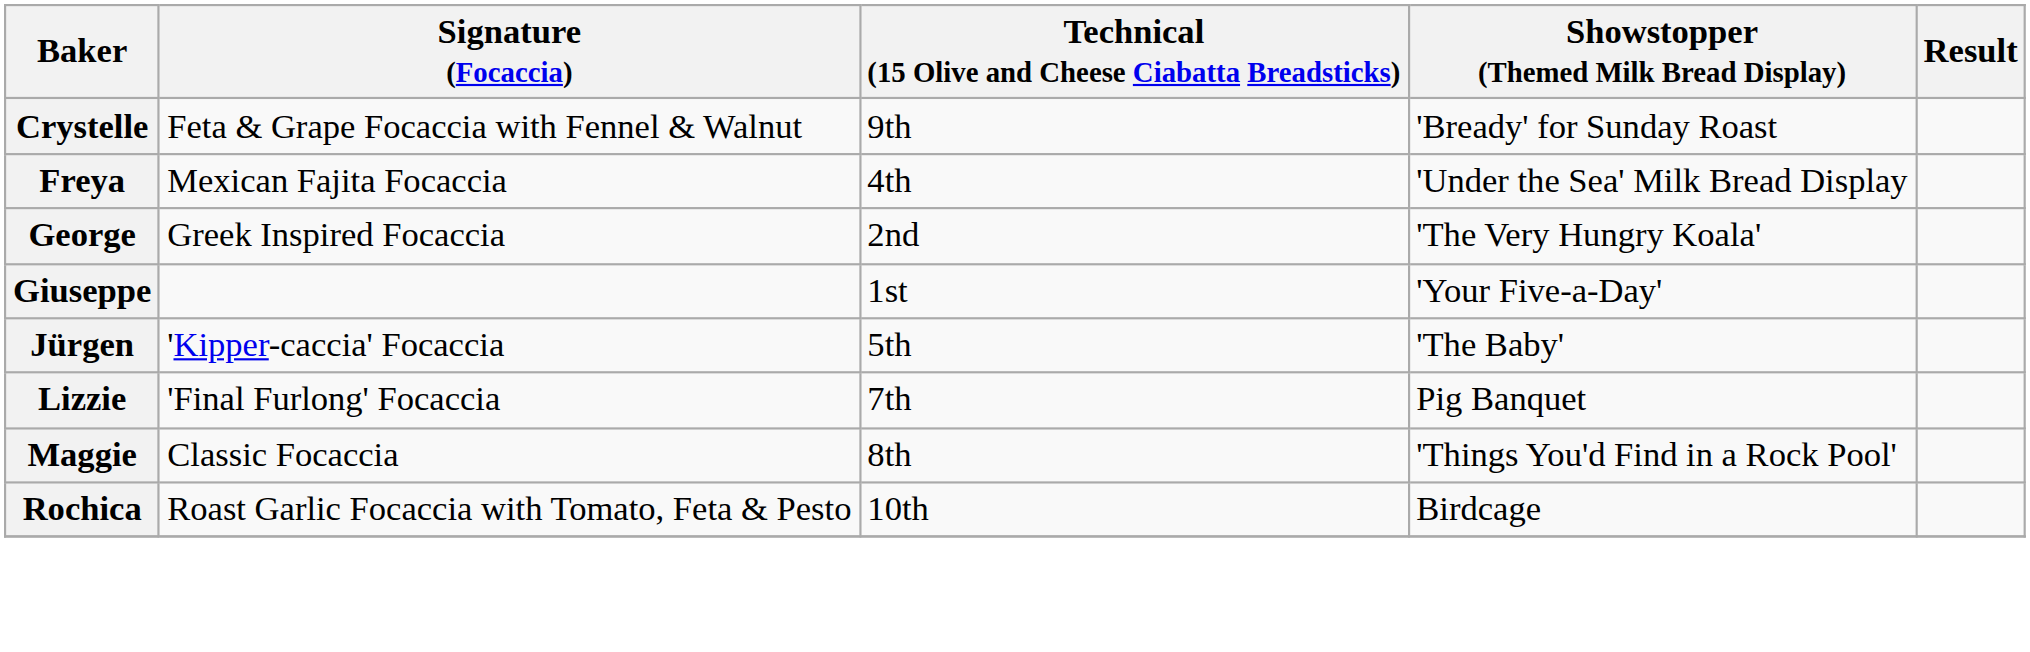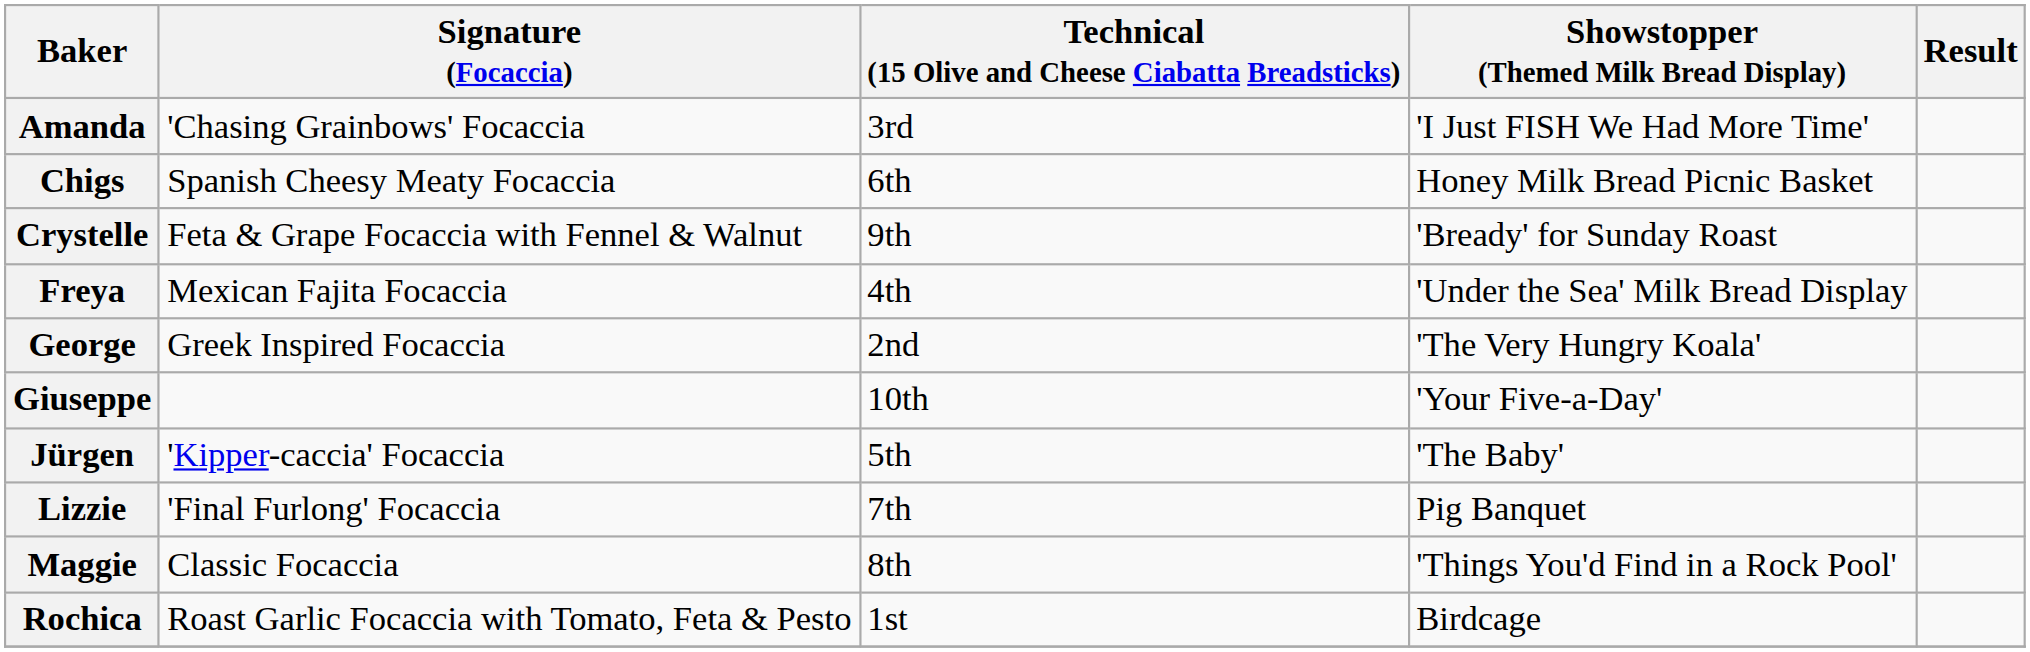+ row: Amanda | 'Chasing Grainbows' Focaccia | 3rd | 'I Just FISH We Had More Time'
+ row: Chigs | Spanish Cheesy Meaty Focaccia | 6th | Honey Milk Bread Picnic Basket
Giuseppe | Technical (15 Olive and Cheese Ciabatta Breadsticks): 1st -> 10th
Rochica | Technical (15 Olive and Cheese Ciabatta Breadsticks): 10th -> 1st
